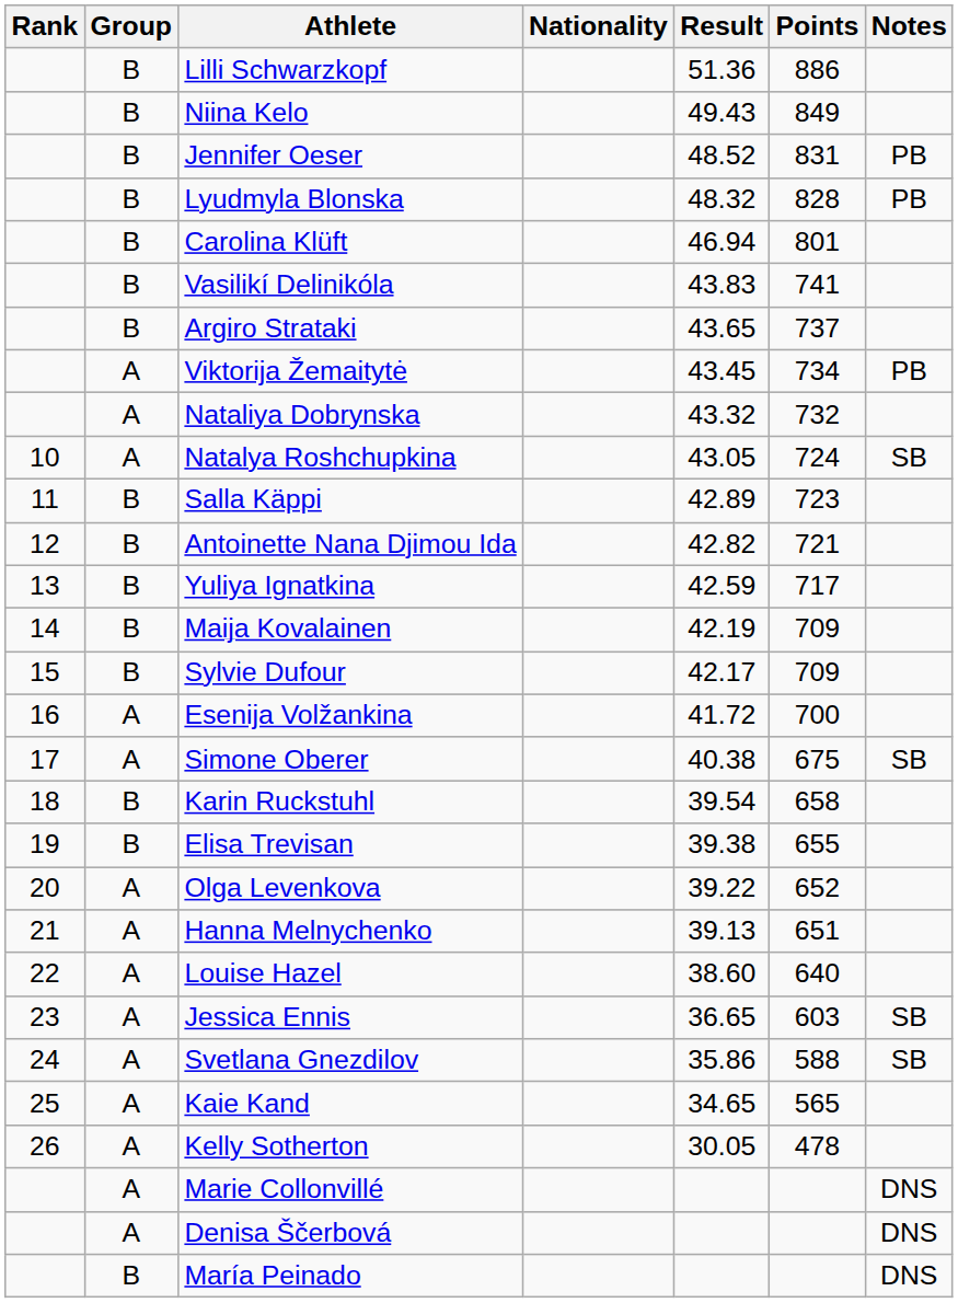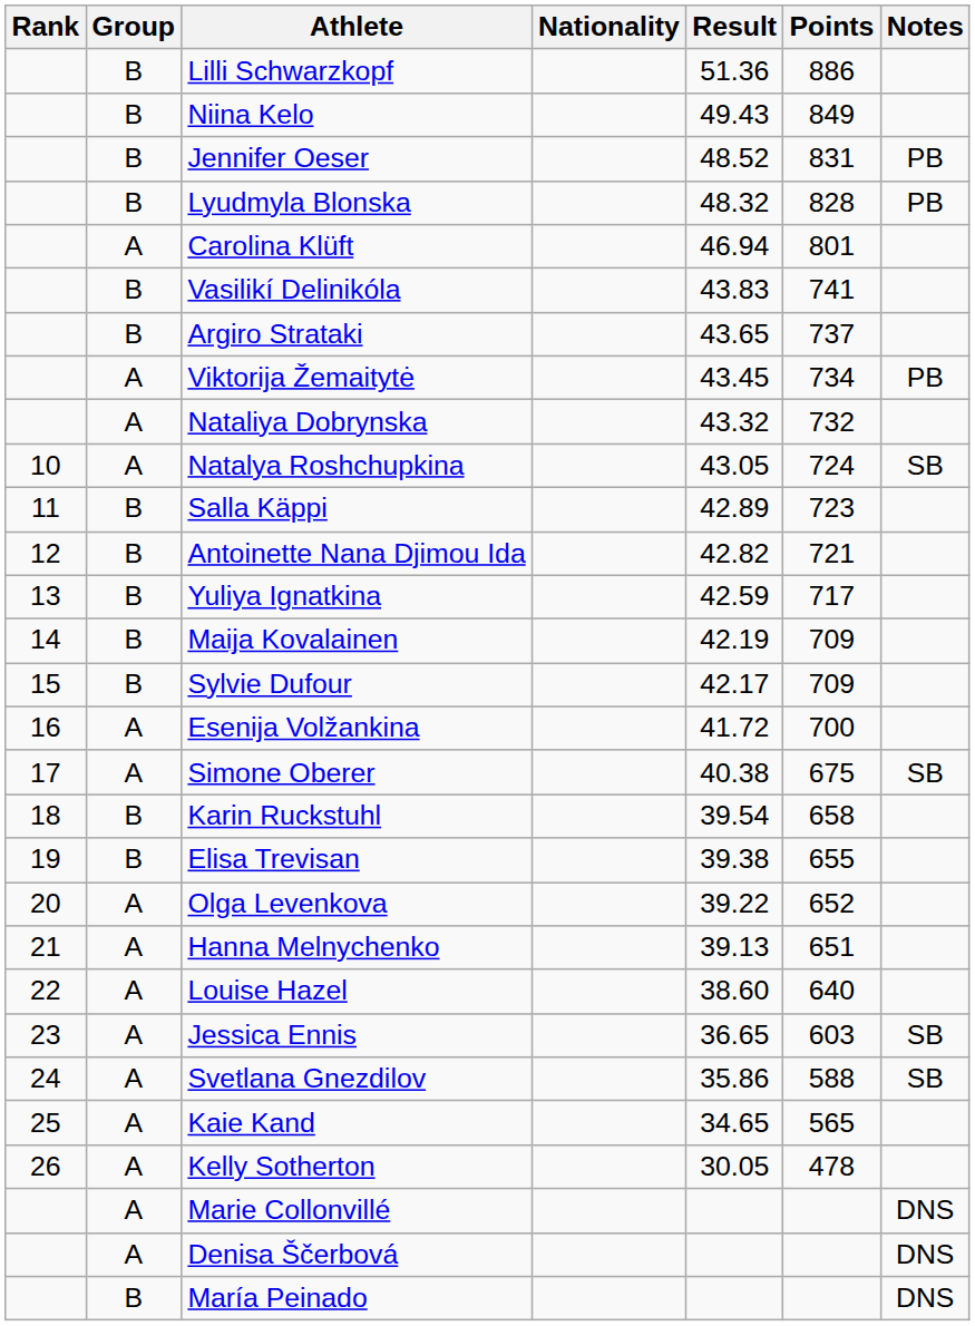Carolina Klüft | Group: B -> A
